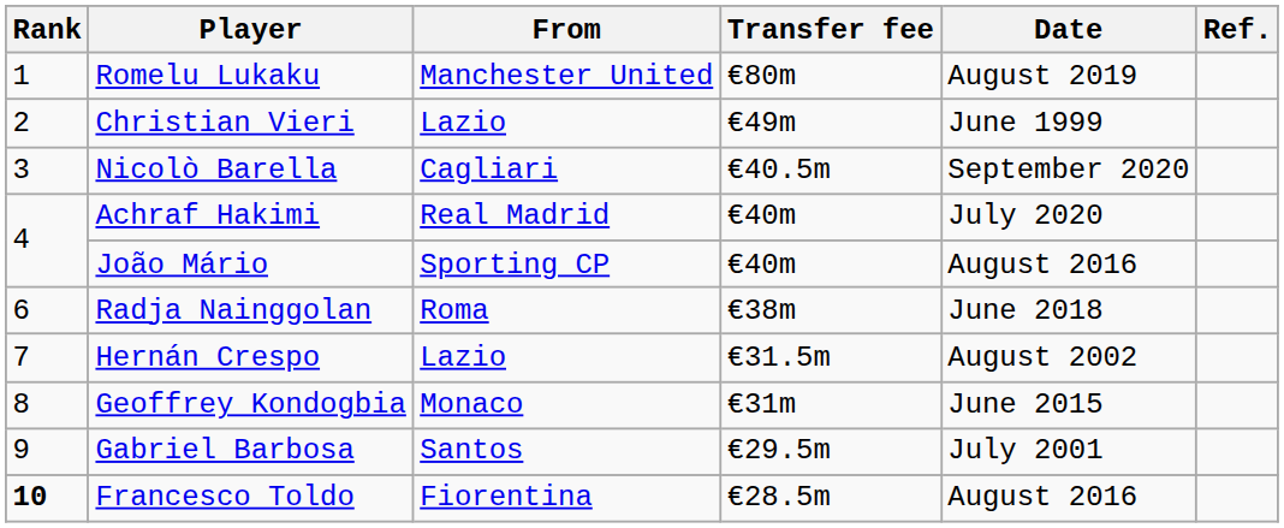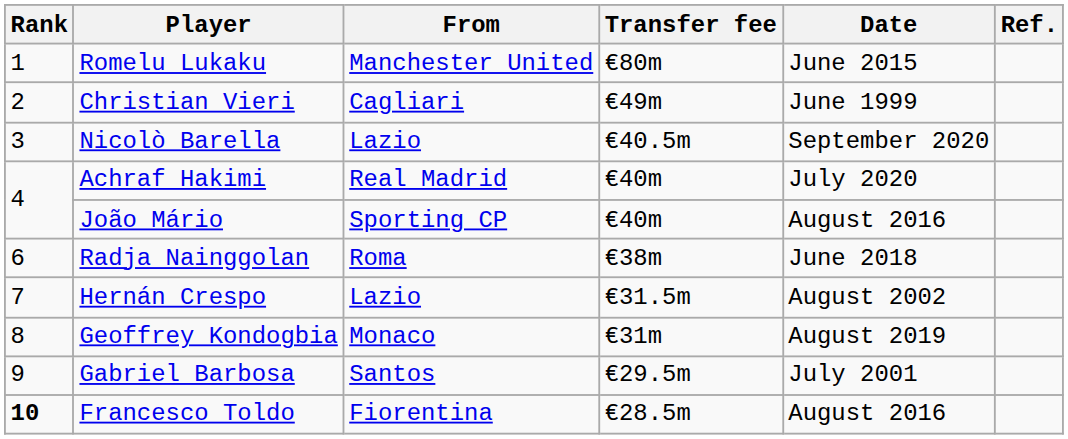Romelu Lukaku | Date: August 2019 -> June 2015
Christian Vieri | From: Lazio -> Cagliari
Nicolò Barella | From: Cagliari -> Lazio
Geoffrey Kondogbia | Date: June 2015 -> August 2019
